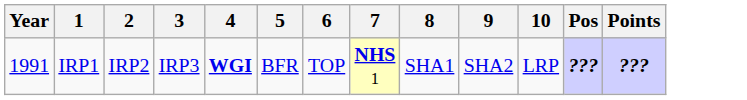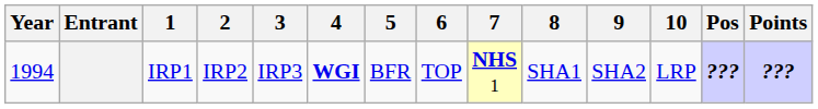+ column: Entrant
IRP1 | Year: 1991 -> 1994
